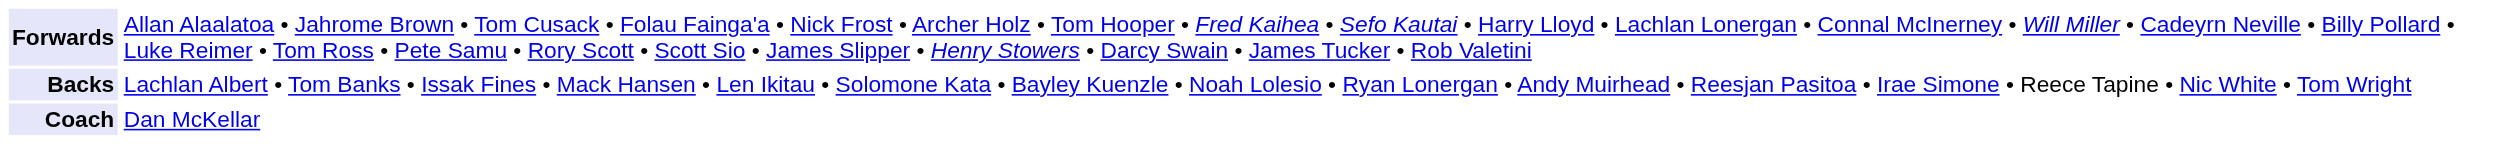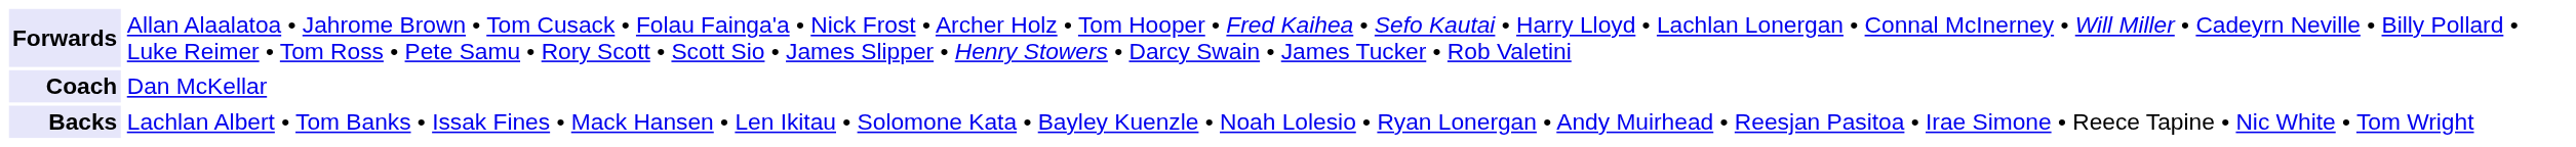rows swapped: Backs <-> Coach
